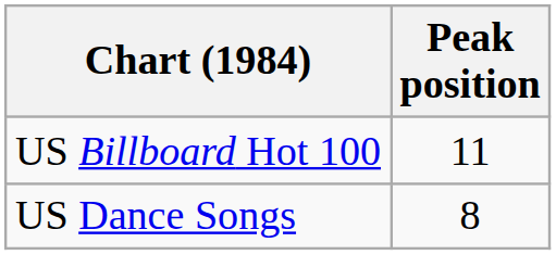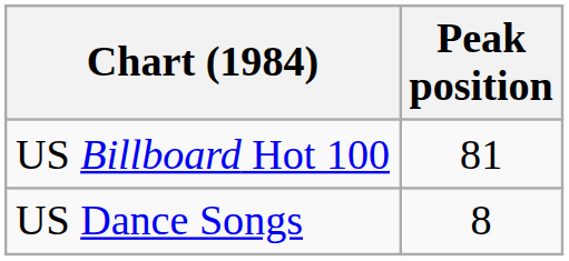US Billboard Hot 100 | Peak position: 11 -> 81
